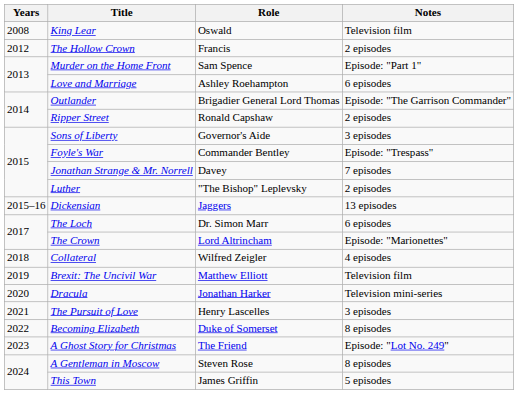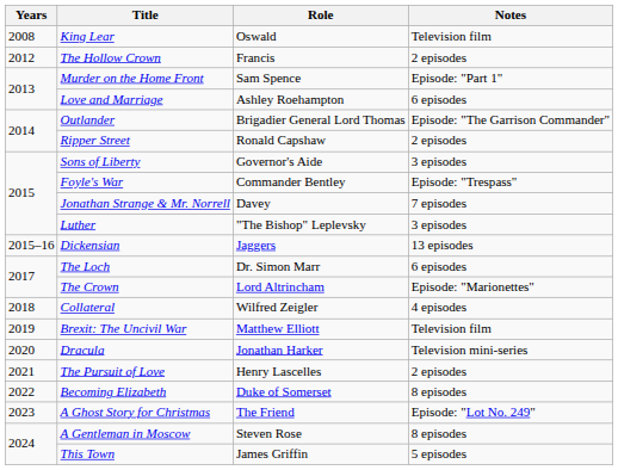Luther | Notes: 2 episodes -> 3 episodes
The Pursuit of Love | Notes: 3 episodes -> 2 episodes
